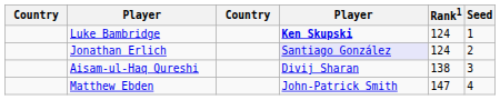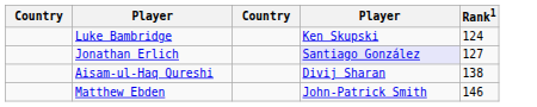- column: Seed | 1 | 2 | 3 | 4
Luke Bambridge | column 4: bold -> normal
Jonathan Erlich | Rank1: 124 -> 127
Matthew Ebden | Rank1: 147 -> 146
